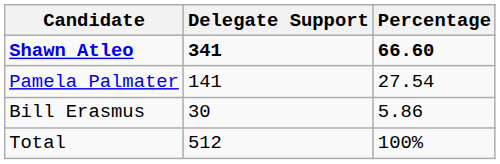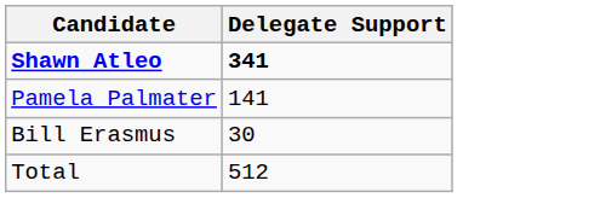- column: Percentage | 66.60 | 27.54 | 5.86 | 100%
